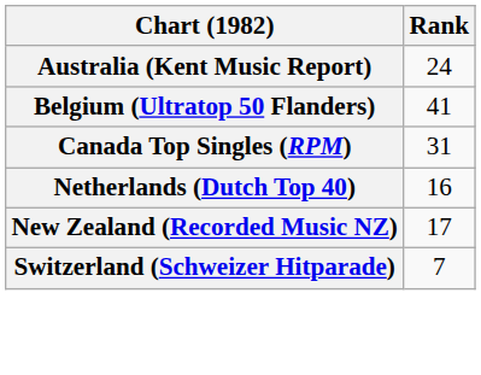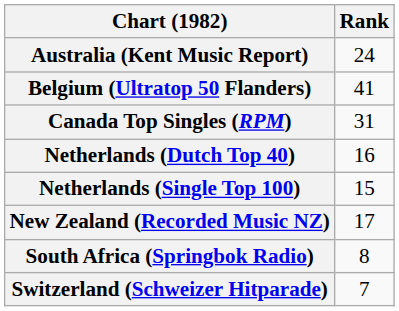+ row: Netherlands (Single Top 100) | 15
+ row: South Africa (Springbok Radio) | 8
